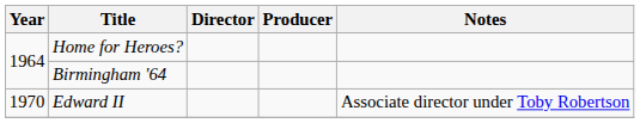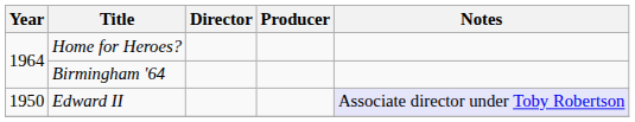Edward II | Year: 1970 -> 1950
Edward II | Notes: no background -> lavender background
